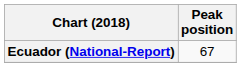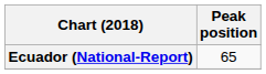Ecuador (National-Report) | Peak position: 67 -> 65
